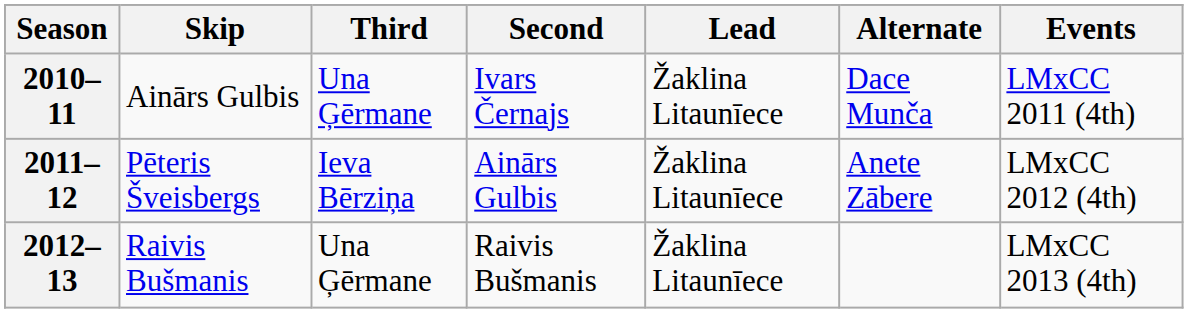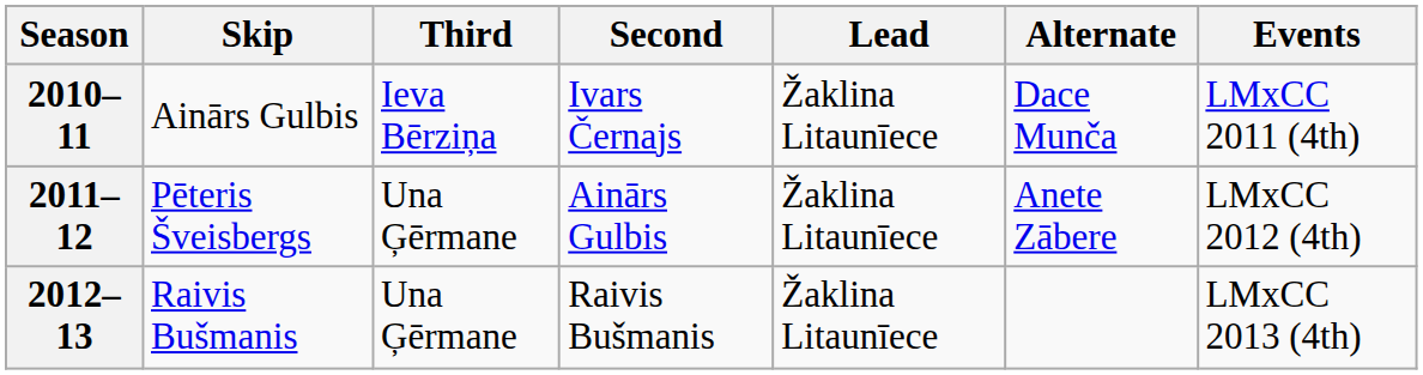2010–11 | Third: Una Ģērmane -> Ieva Bērziņa
2011–12 | Third: Ieva Bērziņa -> Una Ģērmane
